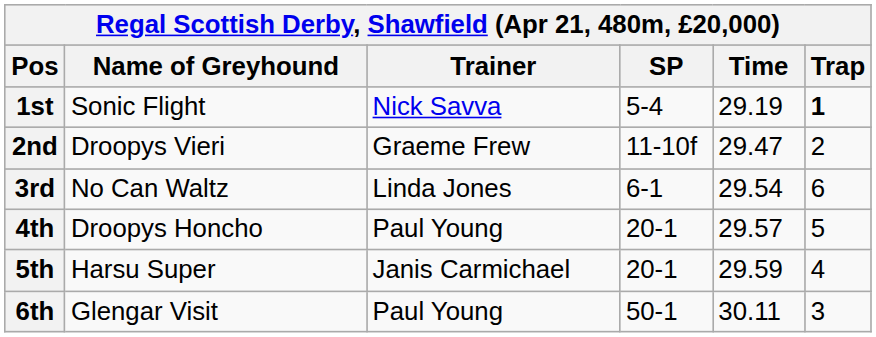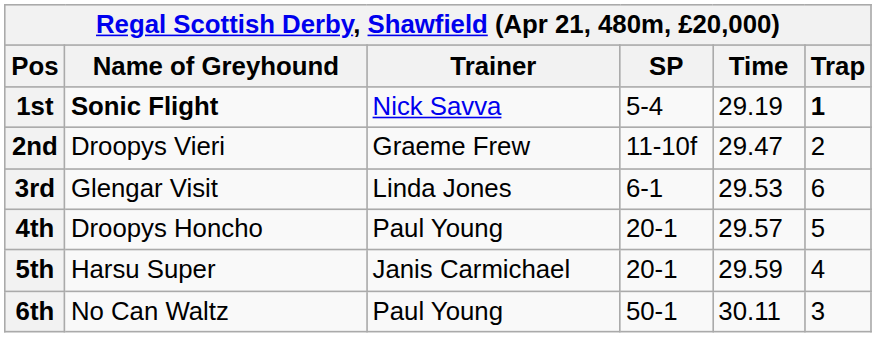1st | Name of Greyhound: normal -> bold
3rd | Name of Greyhound: No Can Waltz -> Glengar Visit
3rd | Time: 29.54 -> 29.53
6th | Name of Greyhound: Glengar Visit -> No Can Waltz
